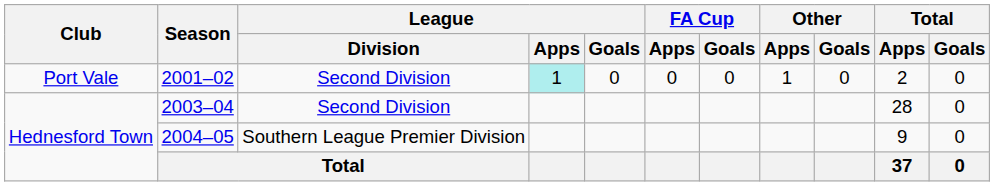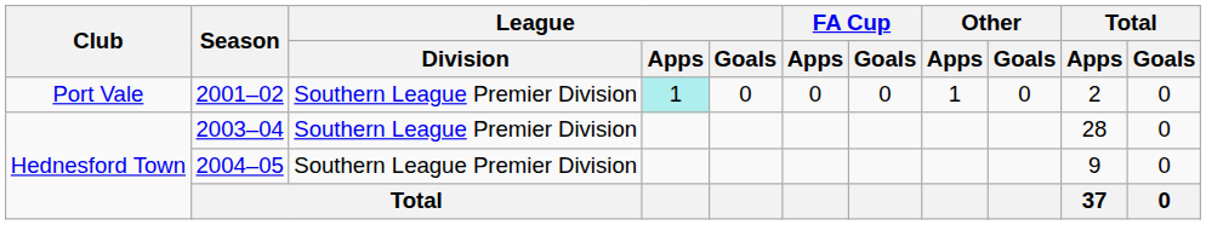2001–02 | League / Division: Second Division -> Southern League Premier Division
2003–04 | League / Division: Second Division -> Southern League Premier Division
